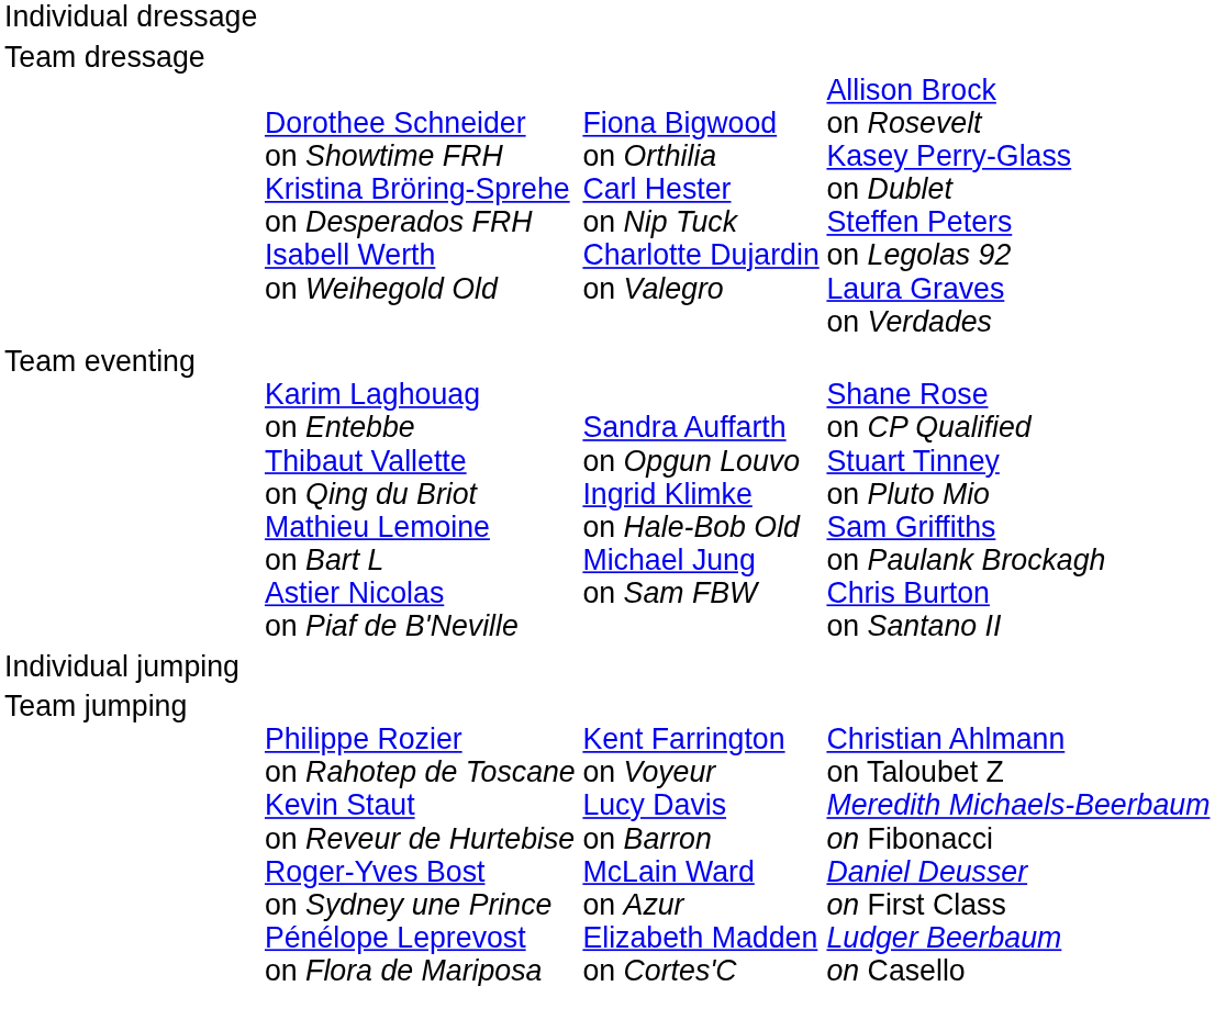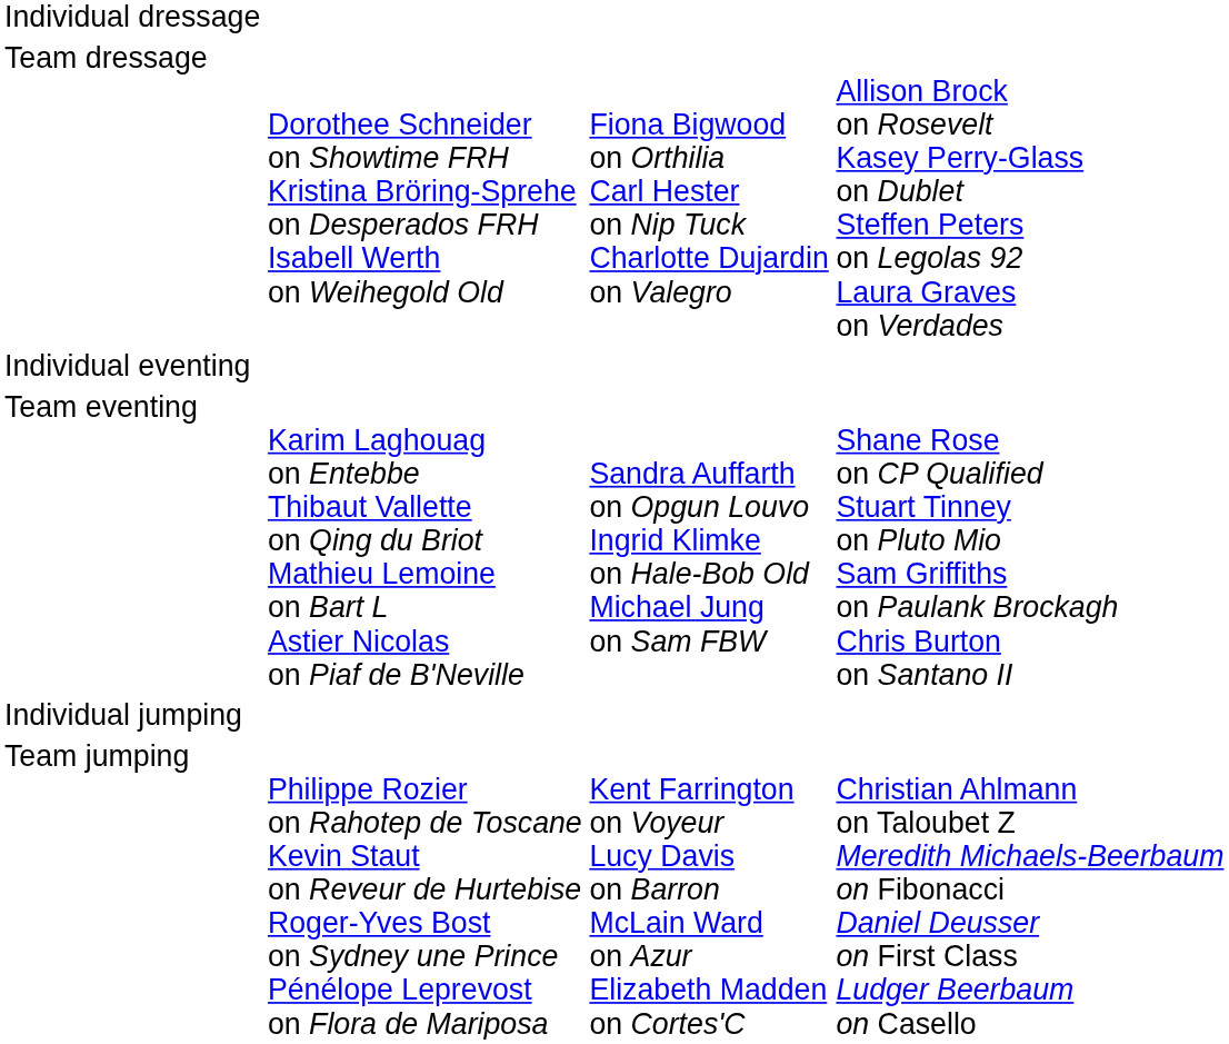+ row: Individual eventing
